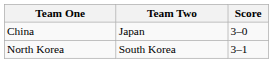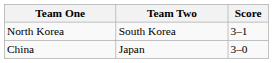rows swapped: North Korea <-> China
